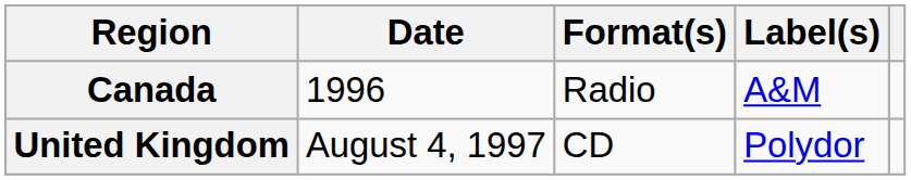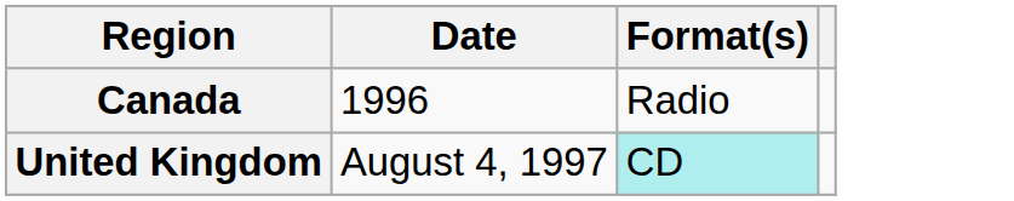- column: Label(s) | A&M | Polydor
United Kingdom | Format(s): no background -> paleturquoise background
